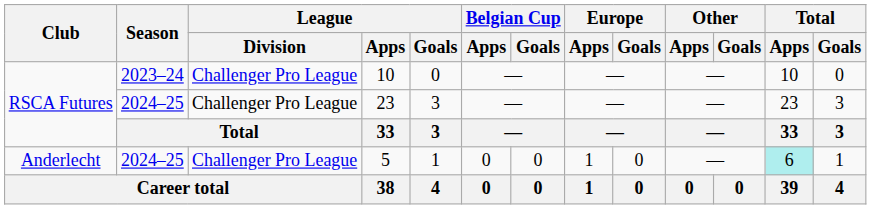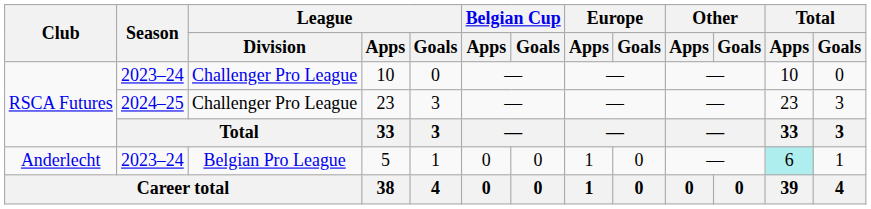5 | Season: 2024–25 -> 2023–24
5 | League / Division: Challenger Pro League -> Belgian Pro League
